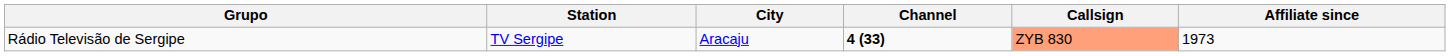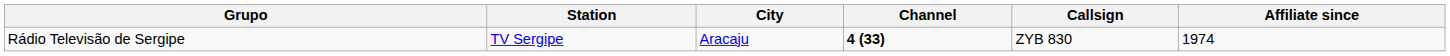Rádio Televisão de Sergipe | Callsign: lightsalmon background -> no background
Rádio Televisão de Sergipe | Affiliate since: 1973 -> 1974
